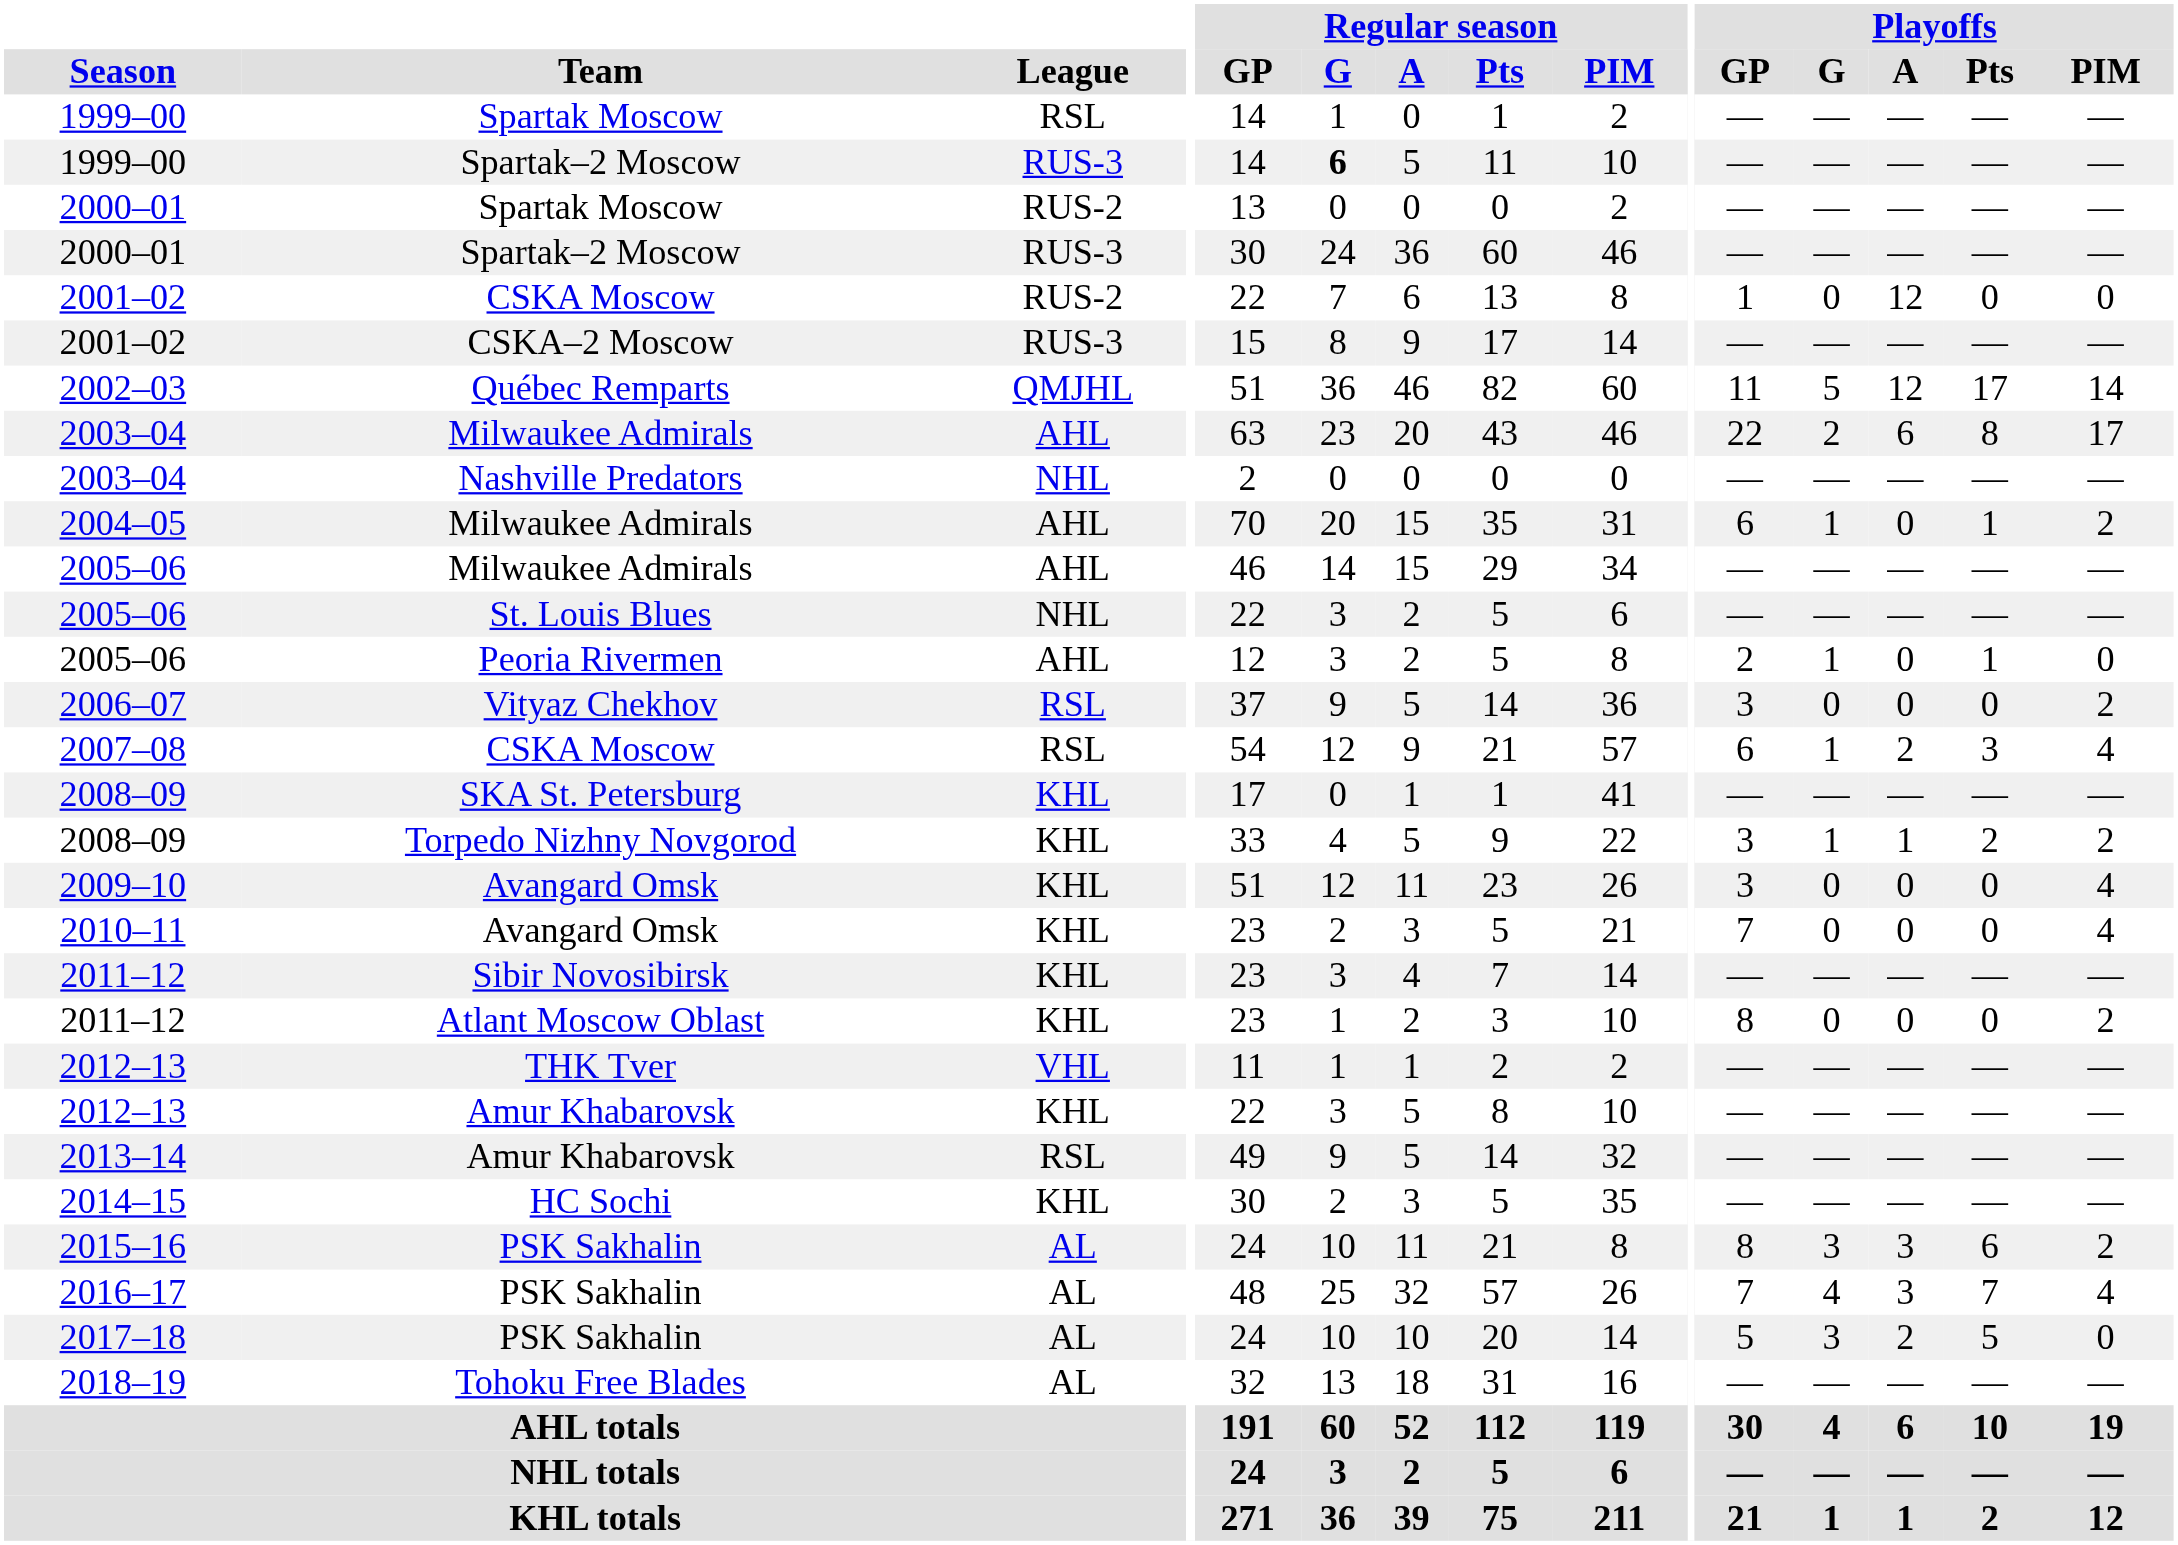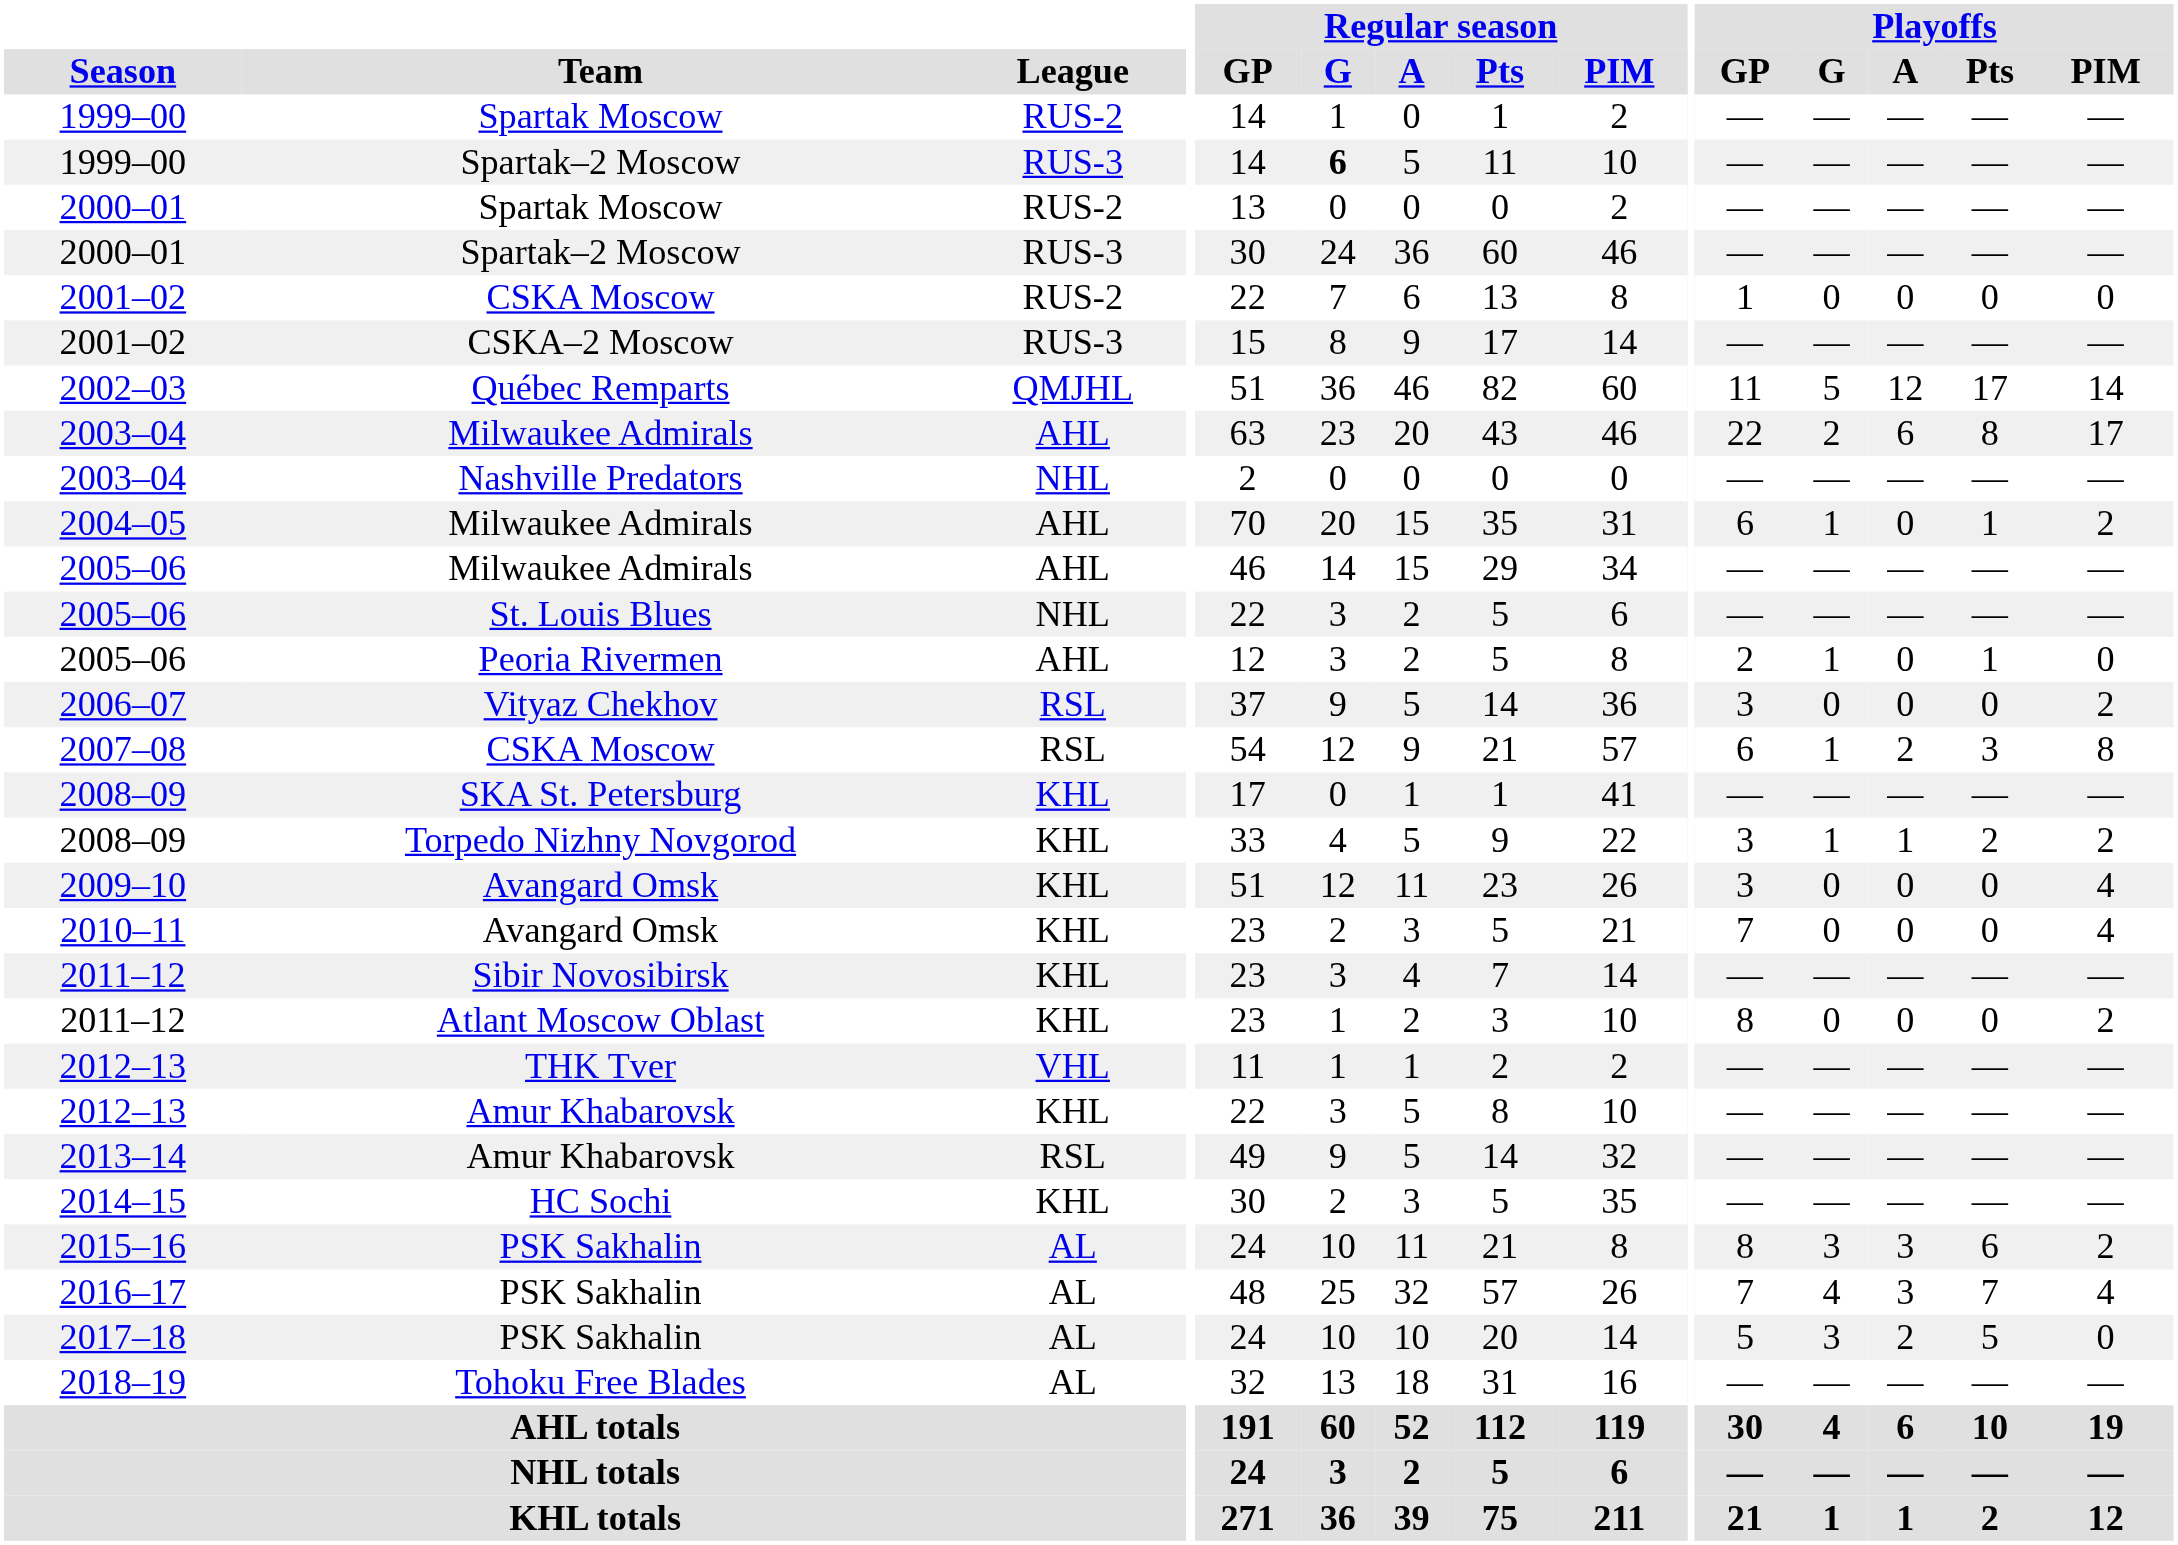1999–00 / Spartak Moscow | League: RSL -> RUS-2
2001–02 / CSKA Moscow | Playoffs / A: 12 -> 0
2007–08 | Playoffs / PIM: 4 -> 8
